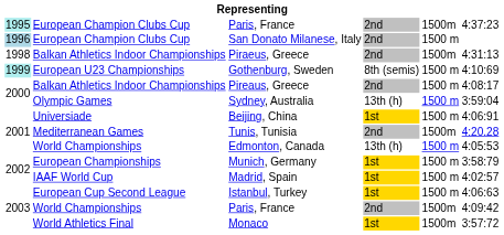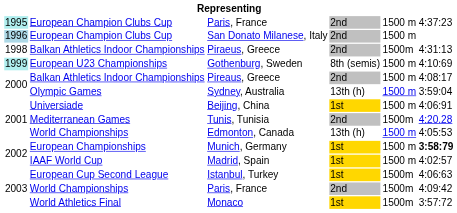European Champion Clubs Cup / Paris, France | column 5: 1500m -> 1500 m
Munich, Germany | column 6: normal -> bold
Istanbul, Turkey | column 5: 1500 m -> 1500m
